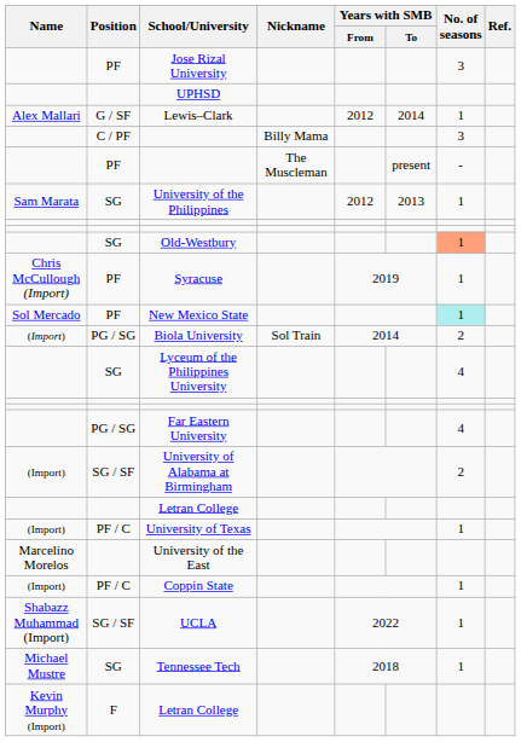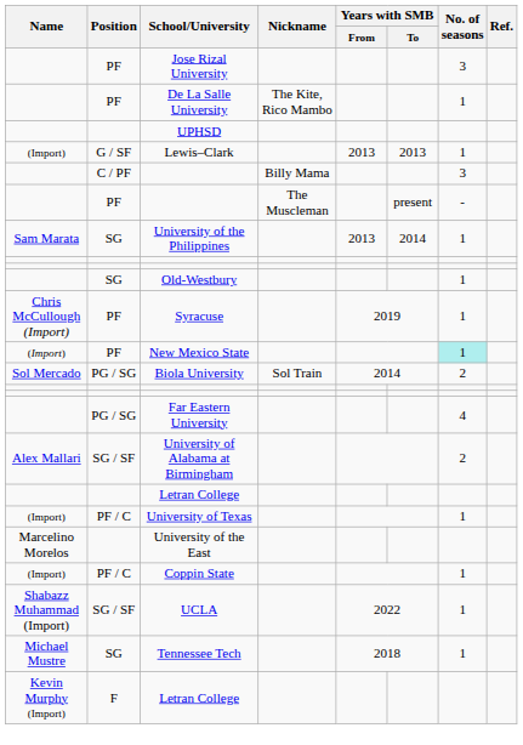+ row: PF | De La Salle University | The Kite, Rico Mambo | 1
Lewis–Clark | Name: Alex Mallari -> (Import)
Lewis–Clark | Years with SMB / From: 2012 -> 2013
Lewis–Clark | Years with SMB / To: 2014 -> 2013
University of the Philippines | Years with SMB / From: 2012 -> 2013
University of the Philippines | Years with SMB / To: 2013 -> 2014
Old-Westbury | No. of seasons: lightsalmon background -> no background
New Mexico State | Name: Sol Mercado -> (Import)
Biola University | Name: (Import) -> Sol Mercado
- row: SG | Lyceum of the Philippines University | 4
University of Alabama at Birmingham | Name: (Import) -> Alex Mallari
